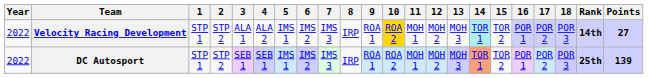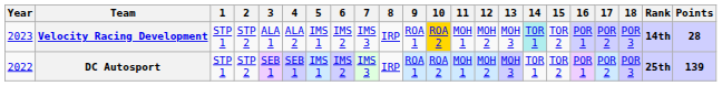Velocity Racing Development | Year: 2022 -> 2023
Velocity Racing Development | Points: 27 -> 28
DC Autosport | 14: lightsalmon background -> no background
